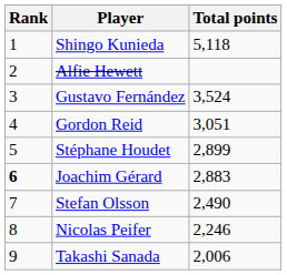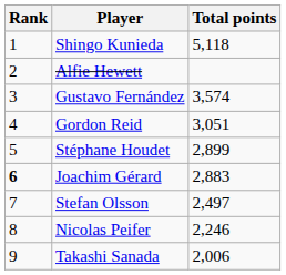Gustavo Fernández | Total points: 3,524 -> 3,574
Stefan Olsson | Total points: 2,490 -> 2,497
